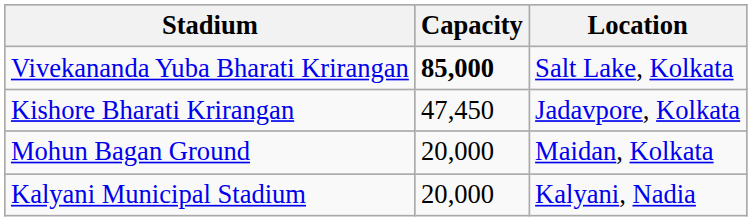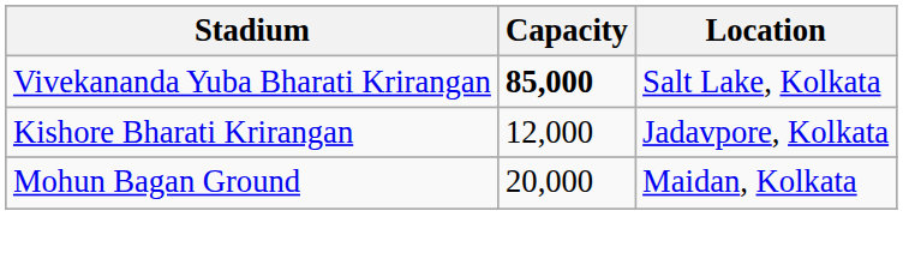Kishore Bharati Krirangan | Capacity: 47,450 -> 12,000
- row: Kalyani Municipal Stadium | 20,000 | Kalyani, Nadia
